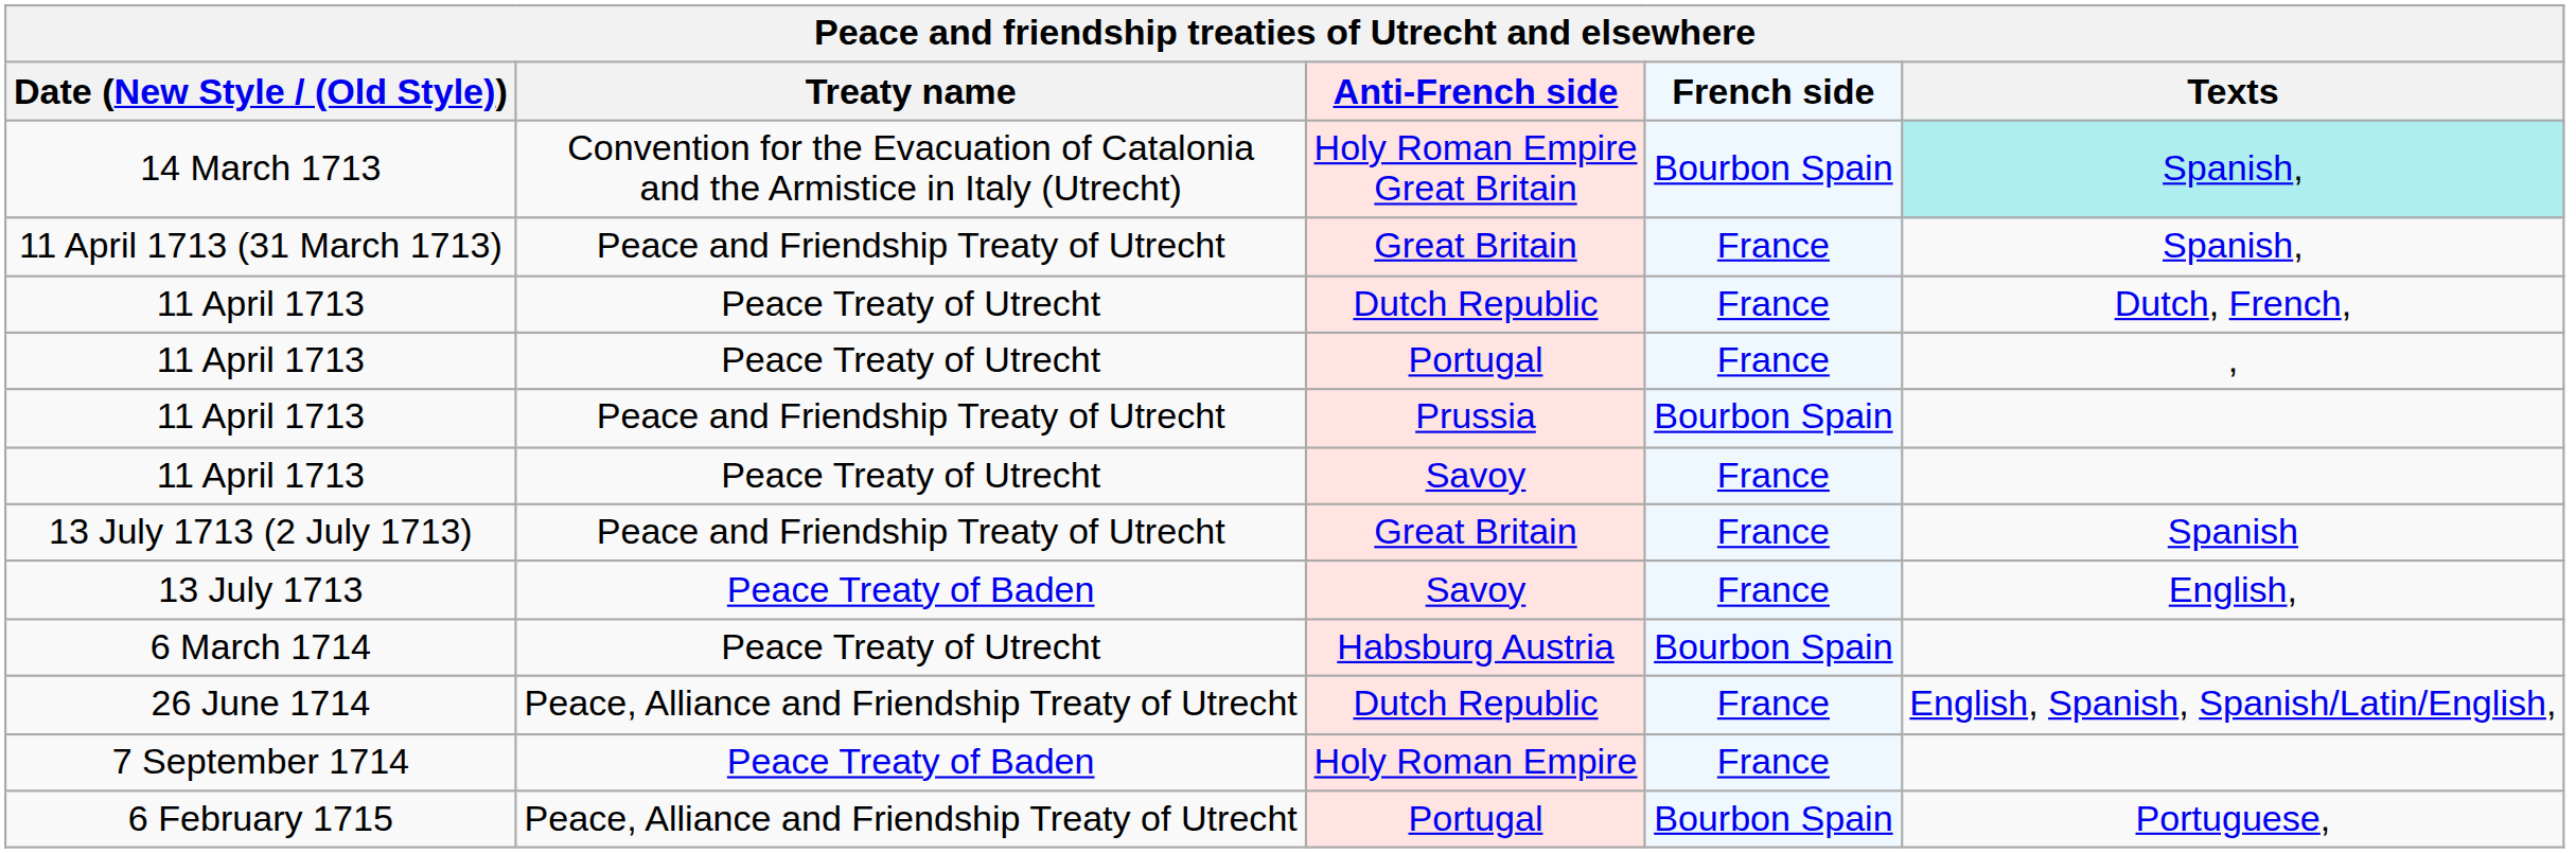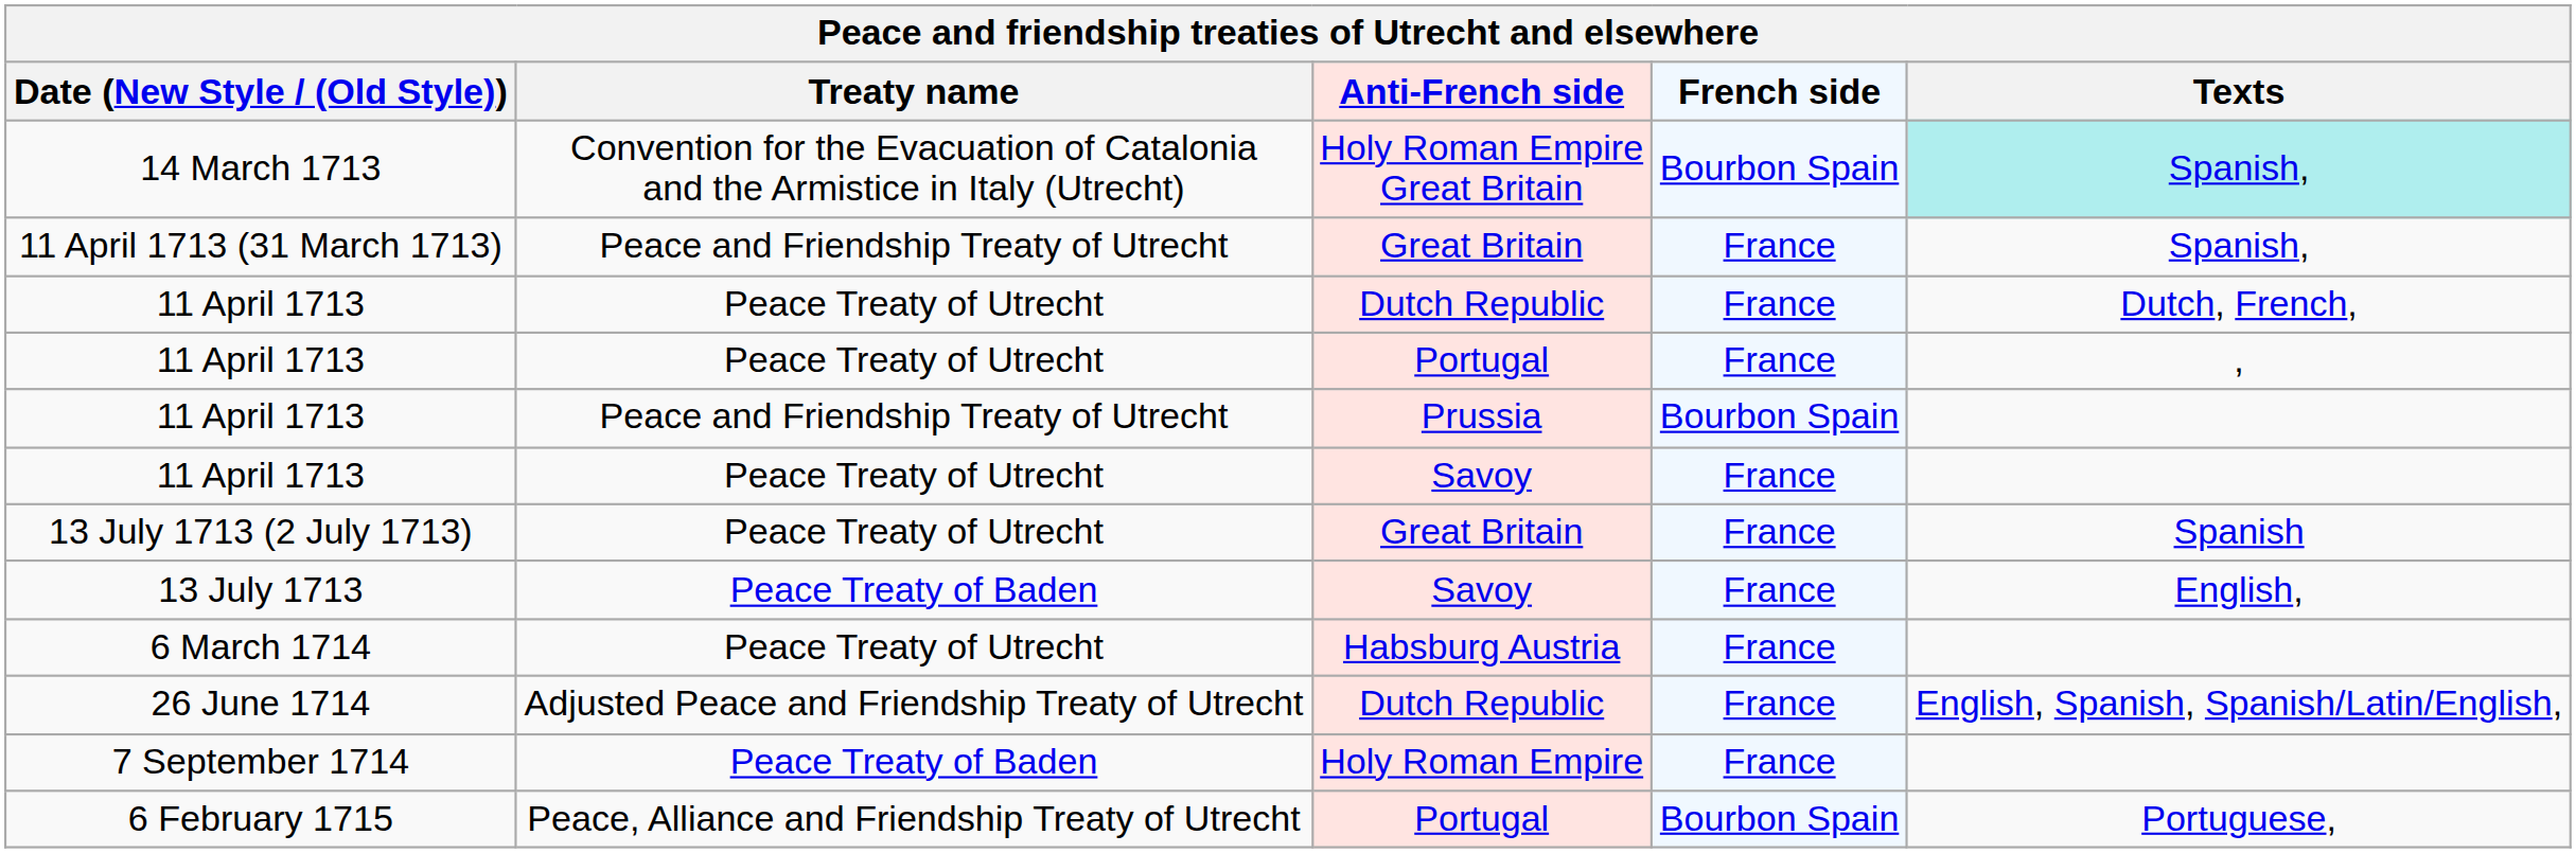13 July 1713 (2 July 1713) | Treaty name: Peace and Friendship Treaty of Utrecht -> Peace Treaty of Utrecht
6 March 1714 | French side: Bourbon Spain -> France
26 June 1714 | Treaty name: Peace, Alliance and Friendship Treaty of Utrecht -> Adjusted Peace and Friendship Treaty of Utrecht
